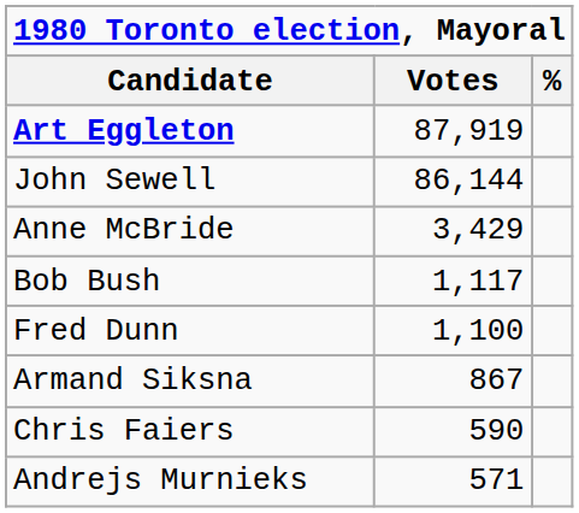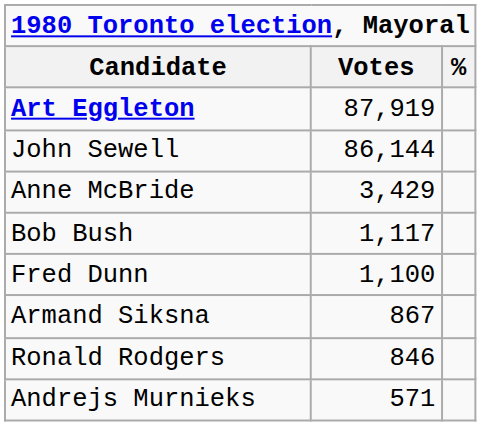+ row: Ronald Rodgers | 846
- row: Chris Faiers | 590
